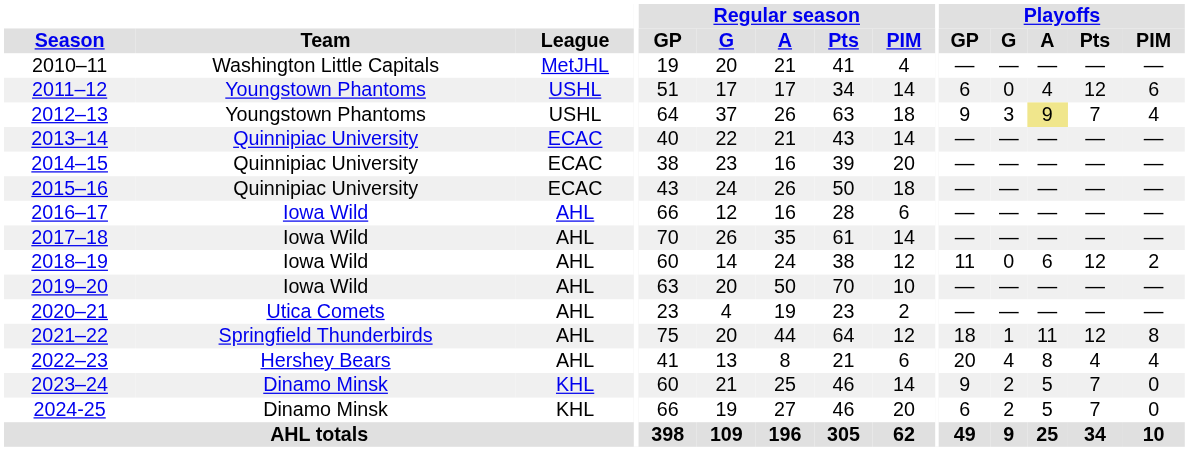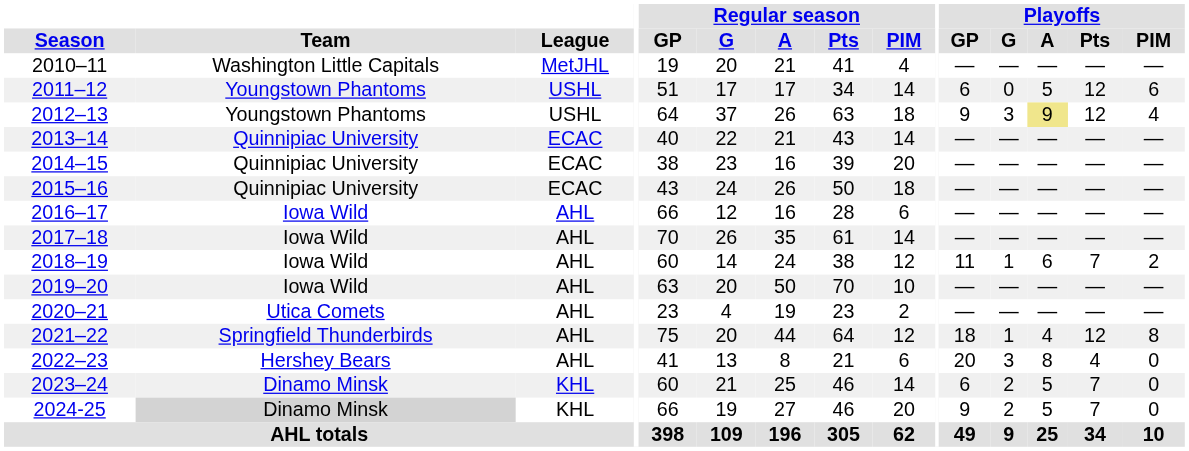2011–12 | Playoffs / A: 4 -> 5
2012–13 | Playoffs / Pts: 7 -> 12
2018–19 | Playoffs / G: 0 -> 1
2018–19 | Playoffs / Pts: 12 -> 7
2021–22 | Playoffs / A: 11 -> 4
2022–23 | Playoffs / G: 4 -> 3
2022–23 | Playoffs / PIM: 4 -> 0
2023–24 | Playoffs / GP: 9 -> 6
2024-25 | Team: no background -> lightgrey background
2024-25 | Playoffs / GP: 6 -> 9
